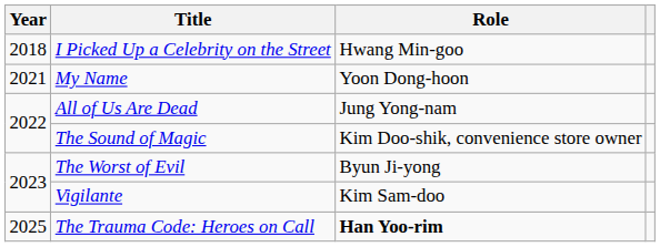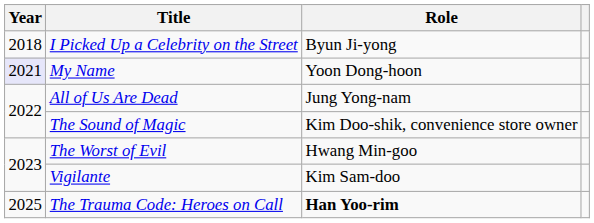I Picked Up a Celebrity on the Street | Role: Hwang Min-goo -> Byun Ji-yong
My Name | Year: no background -> lavender background
The Worst of Evil | Role: Byun Ji-yong -> Hwang Min-goo
